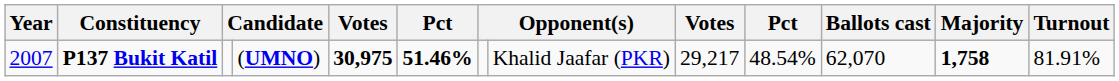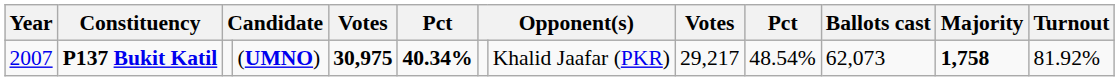P137 Bukit Katil | column 6: 51.46% -> 40.34%
P137 Bukit Katil | Ballots cast: 62,070 -> 62,073
P137 Bukit Katil | Turnout: 81.91% -> 81.92%
